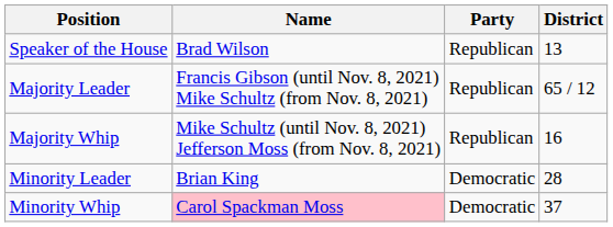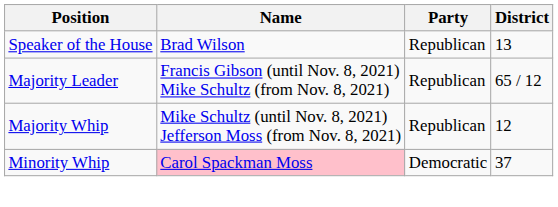Majority Whip | District: 16 -> 12
- row: Minority Leader | Brian King | Democratic | 28
